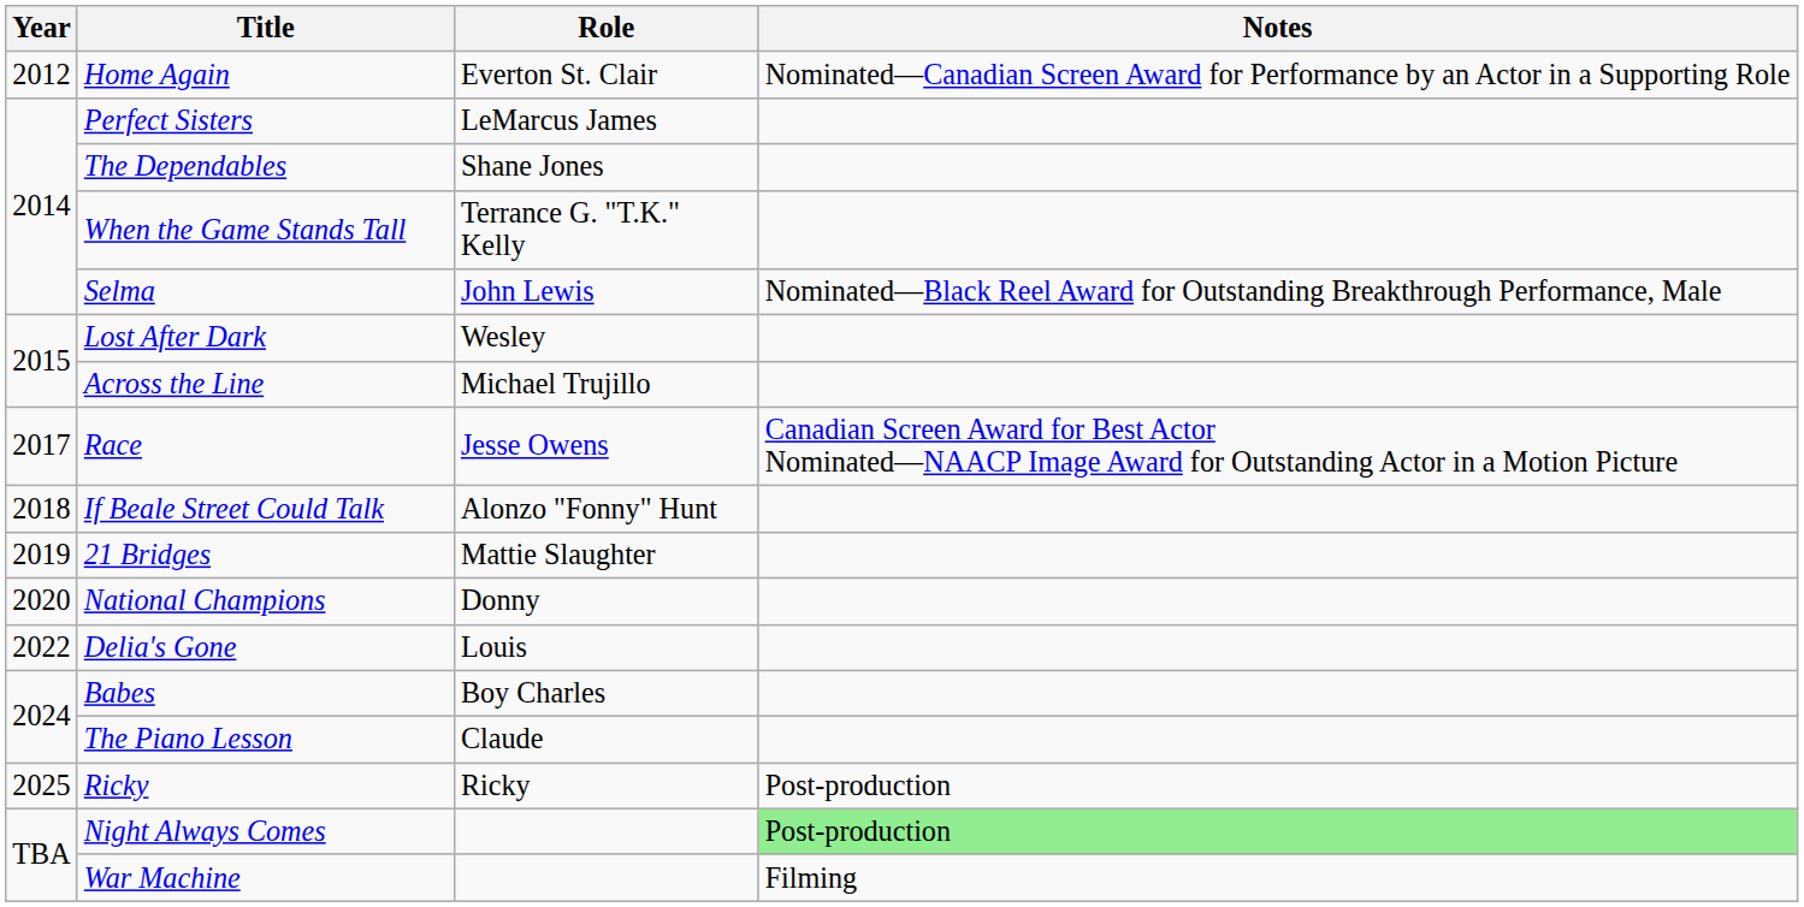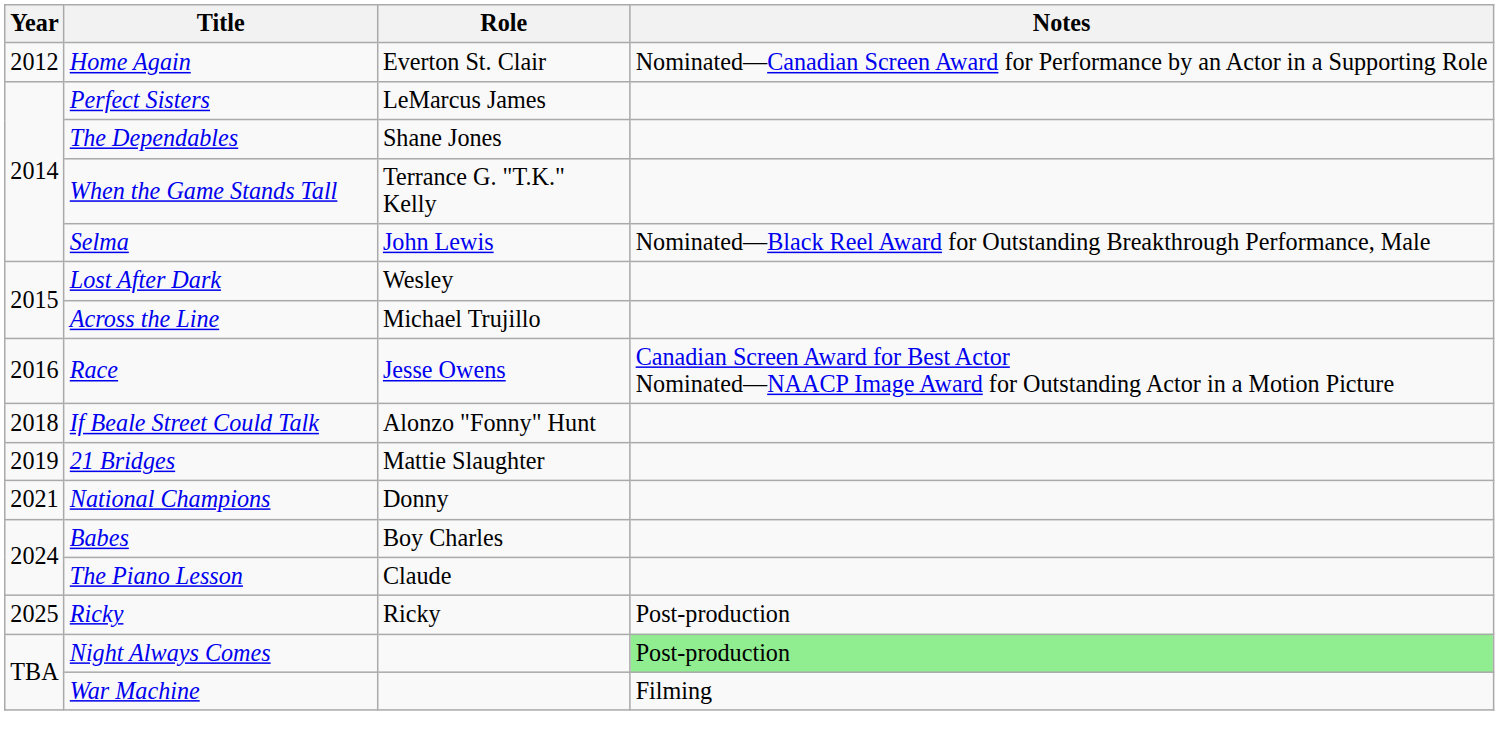Race | Year: 2017 -> 2016
National Champions | Year: 2020 -> 2021
- row: 2022 | Delia's Gone | Louis
